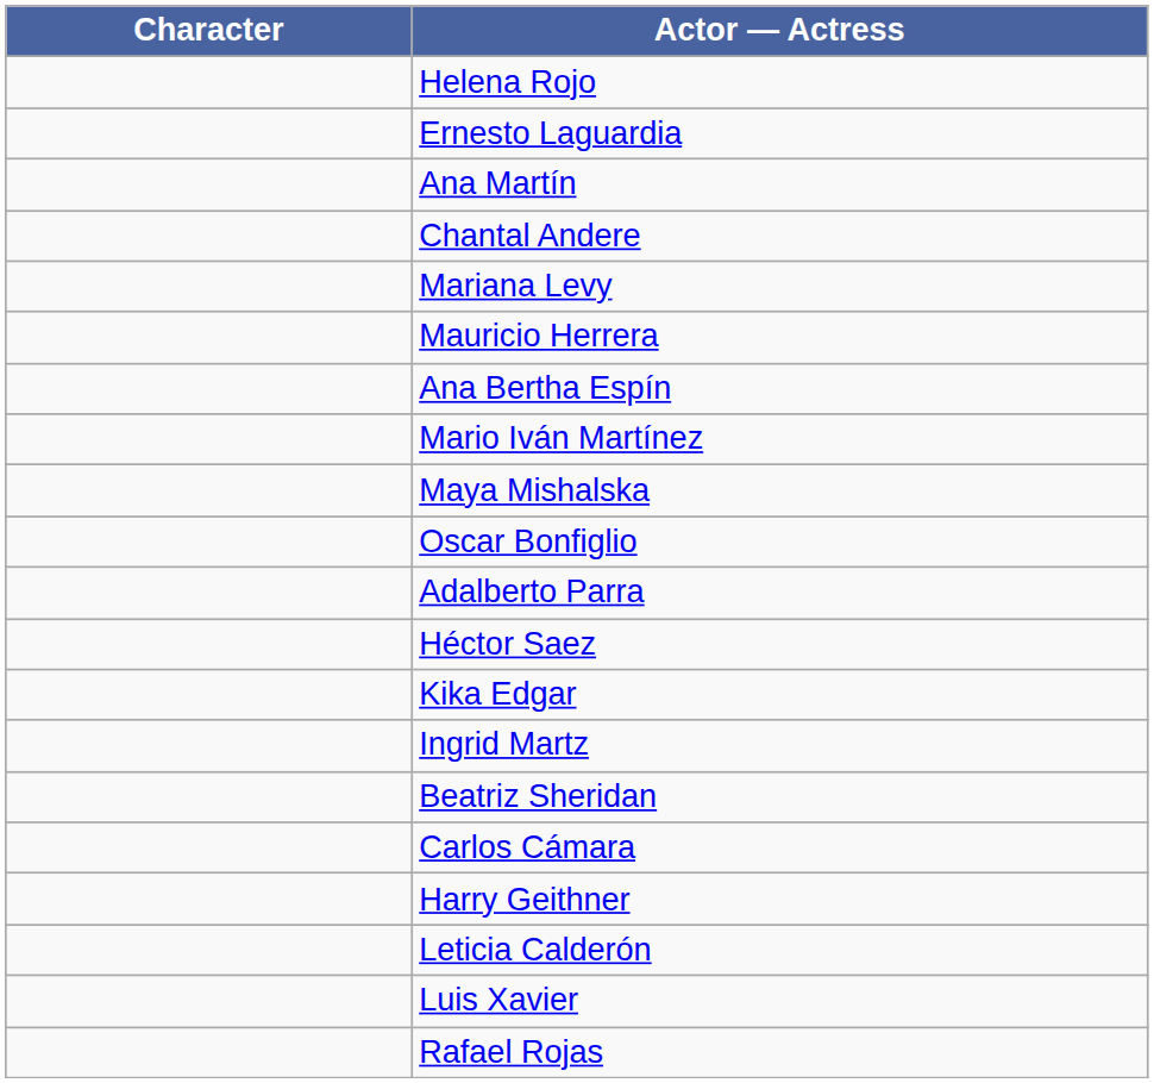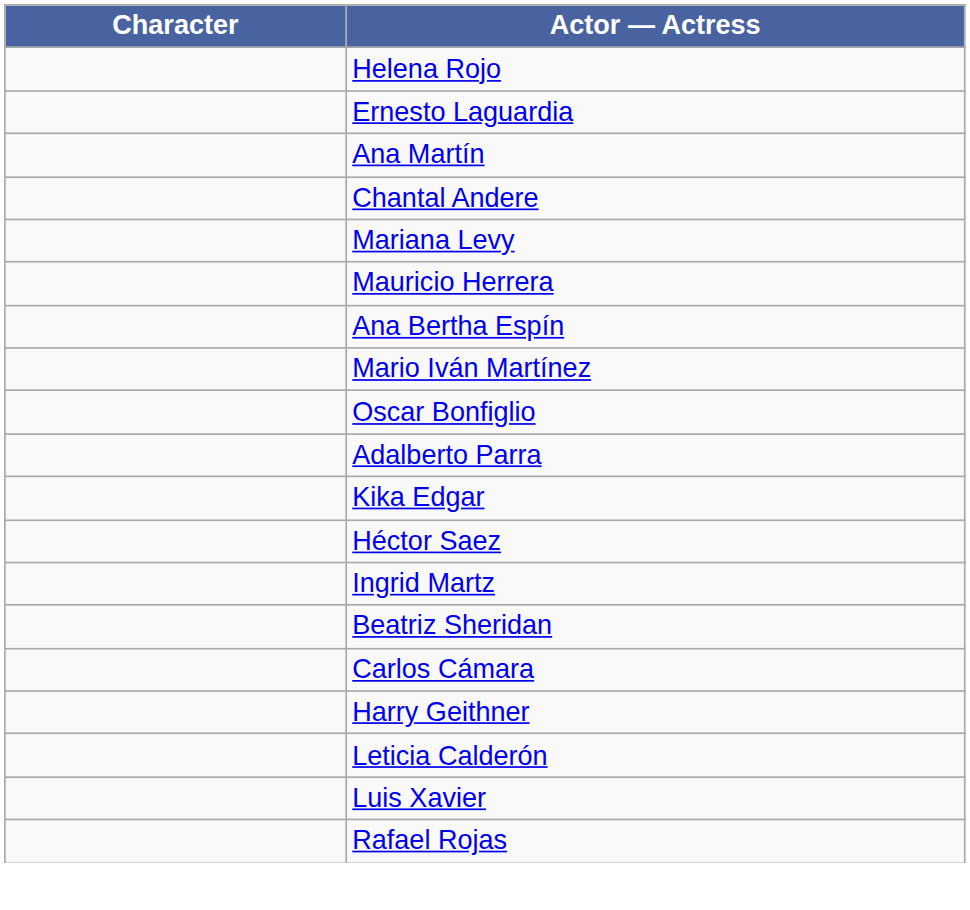- row: Maya Mishalska
rows swapped: Héctor Saez <-> Kika Edgar
